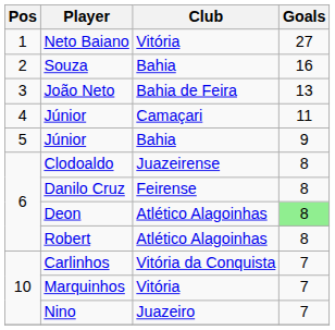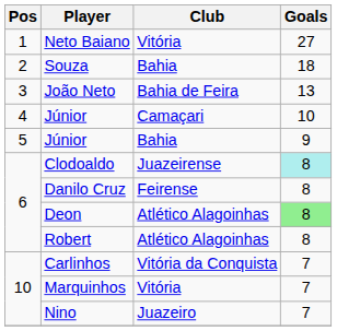Souza | Goals: 16 -> 18
Júnior / Camaçari | Goals: 11 -> 10
Clodoaldo | Goals: no background -> paleturquoise background
